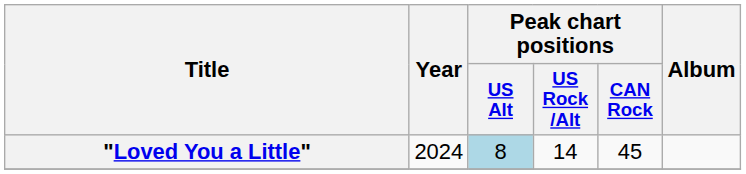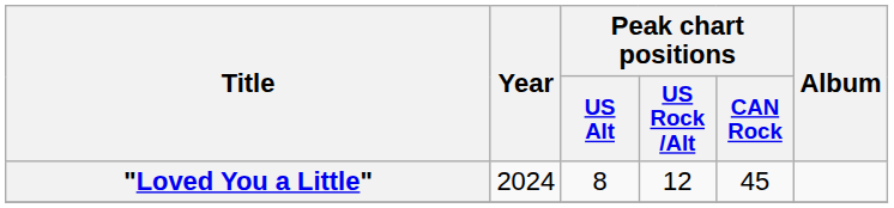"Loved You a Little" | Peak chart positions / US Alt: lightblue background -> no background
"Loved You a Little" | Peak chart positions / US Rock /Alt: 14 -> 12
